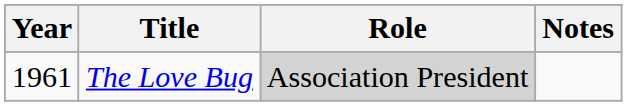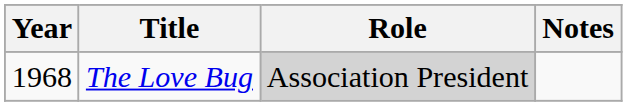The Love Bug | Year: 1961 -> 1968
